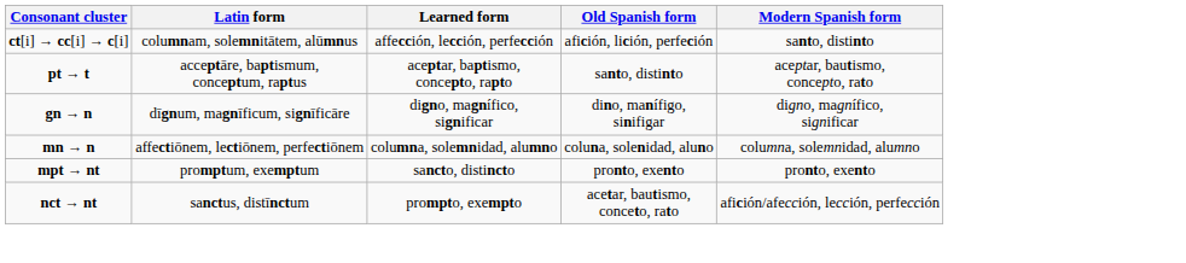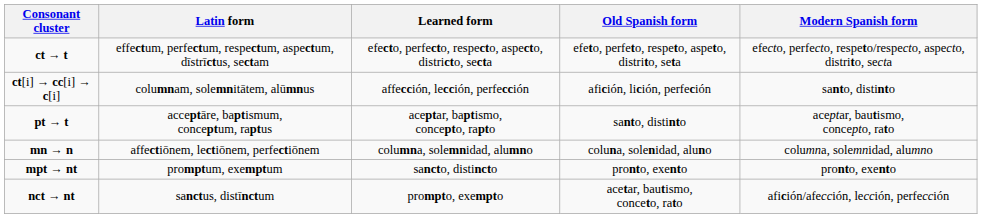+ row: ct → t | effectum, perfectum, respectum, aspectum, dīstrīctus, sectam | efecto, perfecto, respecto, aspecto, districto, secta | efeto, perfeto, respeto, aspeto, distrito, seta | efecto, perfecto, respeto/respecto, aspecto, distrito, secta
- row: gn → n | dīgnum, magnīficum, signīficāre | digno, magnífico, significar | dino, manífigo, sinifigar | digno, magnífico, significar
